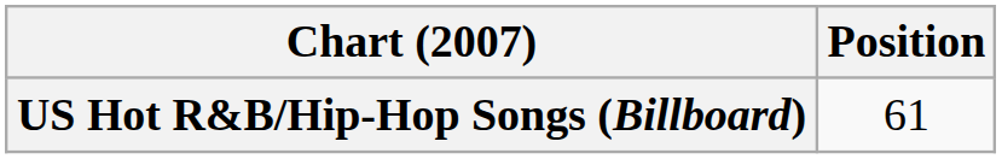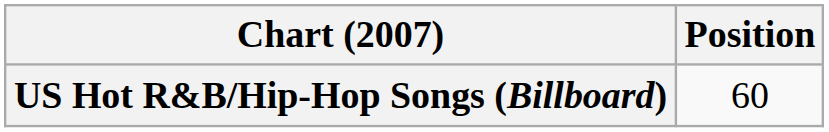US Hot R&B/Hip-Hop Songs (Billboard) | Position: 61 -> 60
